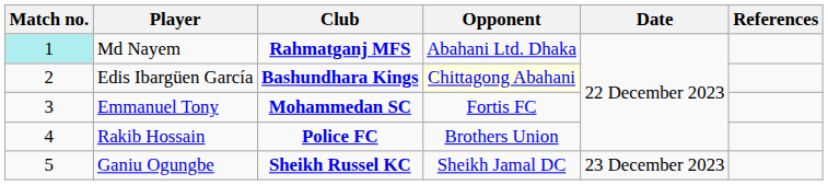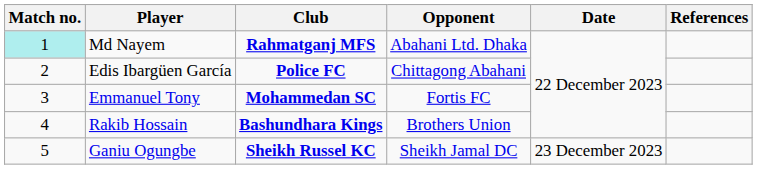Edis Ibargüen García | Club: Bashundhara Kings -> Police FC
Edis Ibargüen García | Opponent: lightyellow background -> no background
Rakib Hossain | Club: Police FC -> Bashundhara Kings
